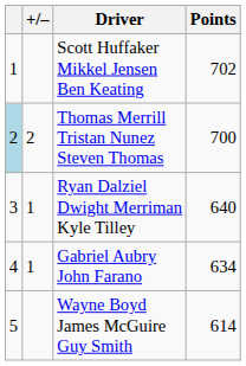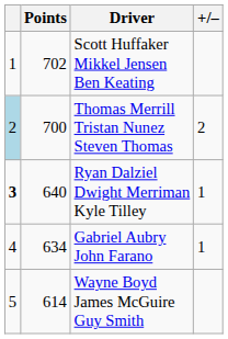columns swapped: +/– <-> Points
Ryan Dalziel Dwight Merriman Kyle Tilley | column 1: normal -> bold
